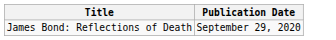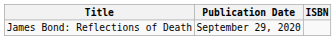+ column: ISBN
